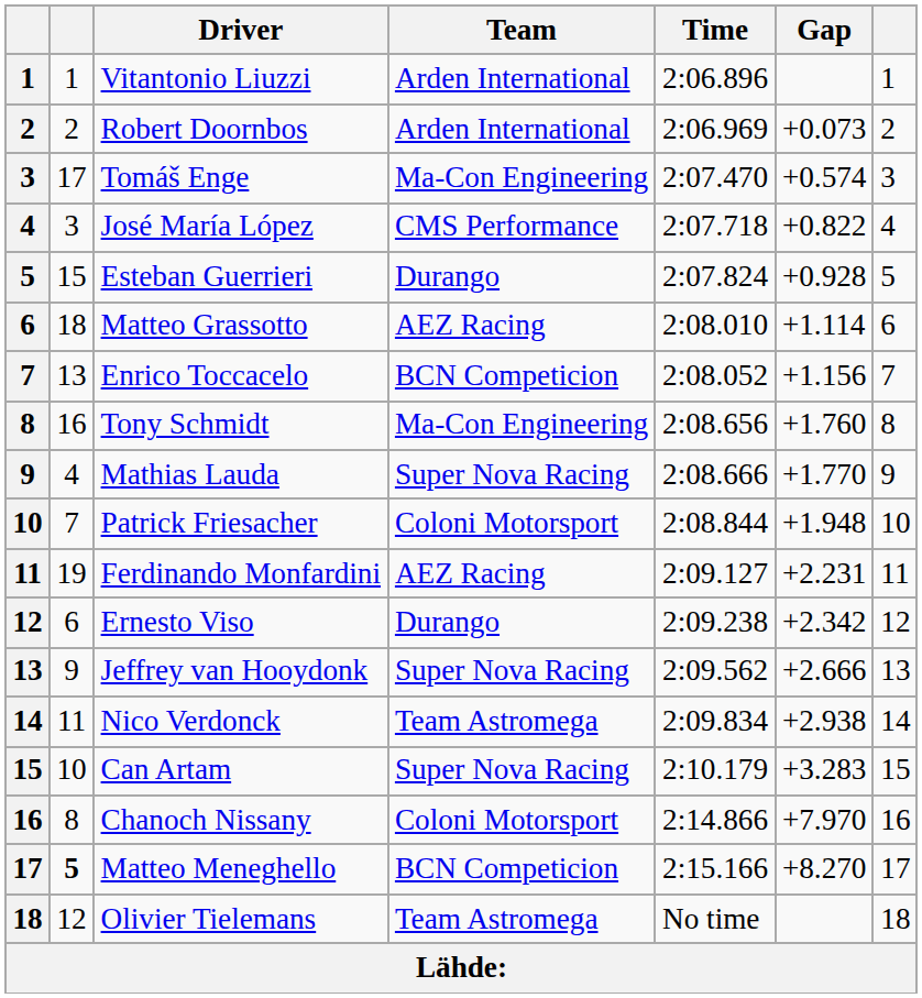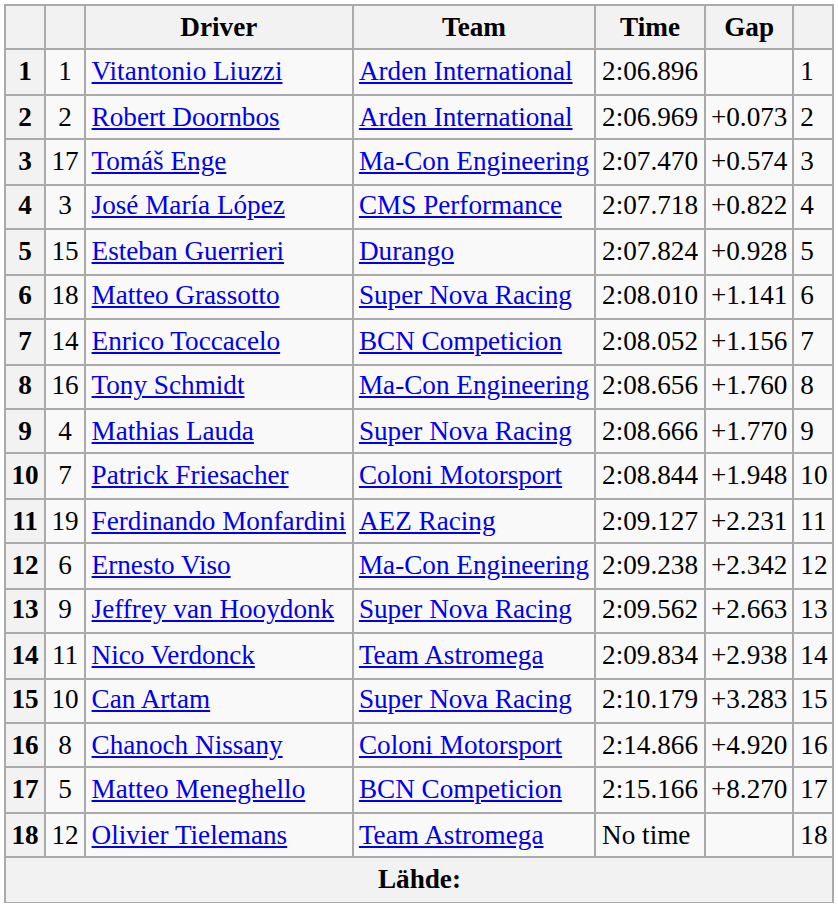Matteo Grassotto | Team: AEZ Racing -> Super Nova Racing
Matteo Grassotto | Gap: +1.114 -> +1.141
Enrico Toccacelo | column 2: 13 -> 14
Ernesto Viso | Team: Durango -> Ma-Con Engineering
Jeffrey van Hooydonk | Gap: +2.666 -> +2.663
Chanoch Nissany | Gap: +7.970 -> +4.920
Matteo Meneghello | column 2: bold -> normal
